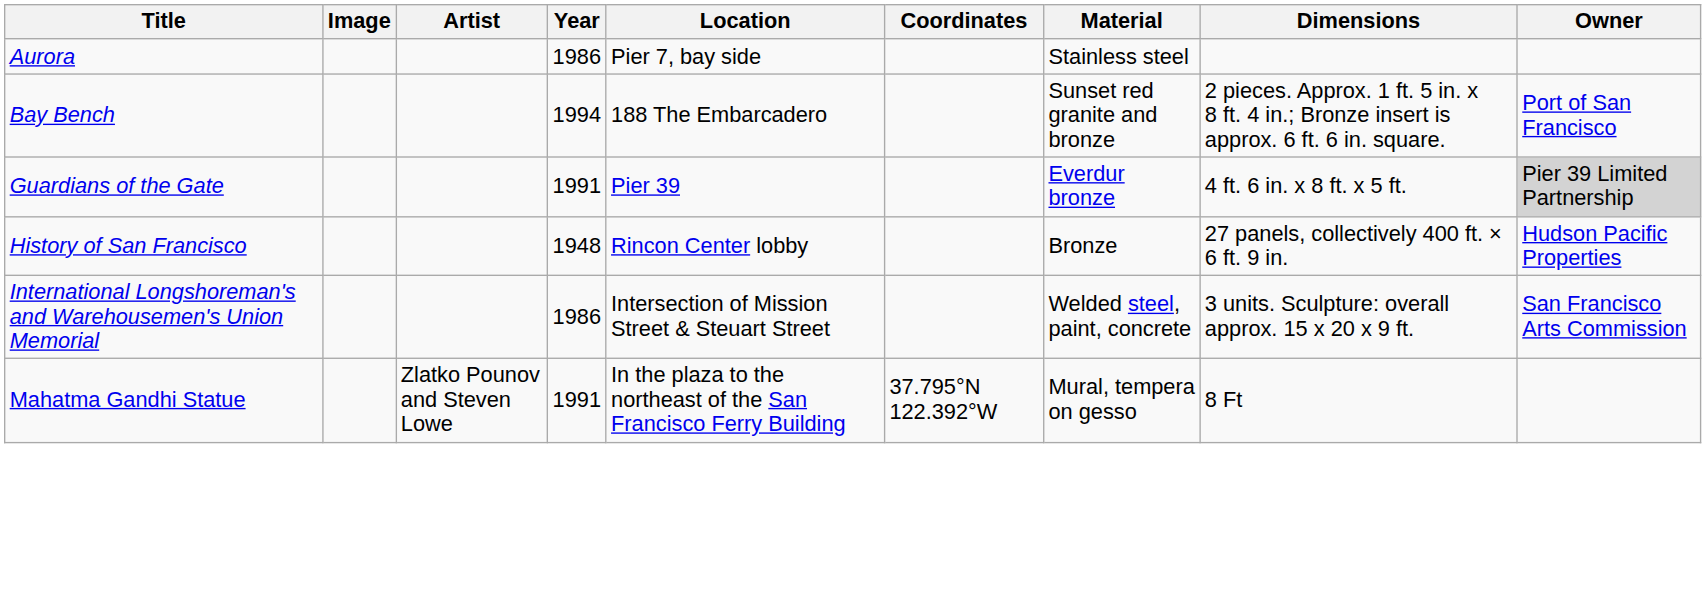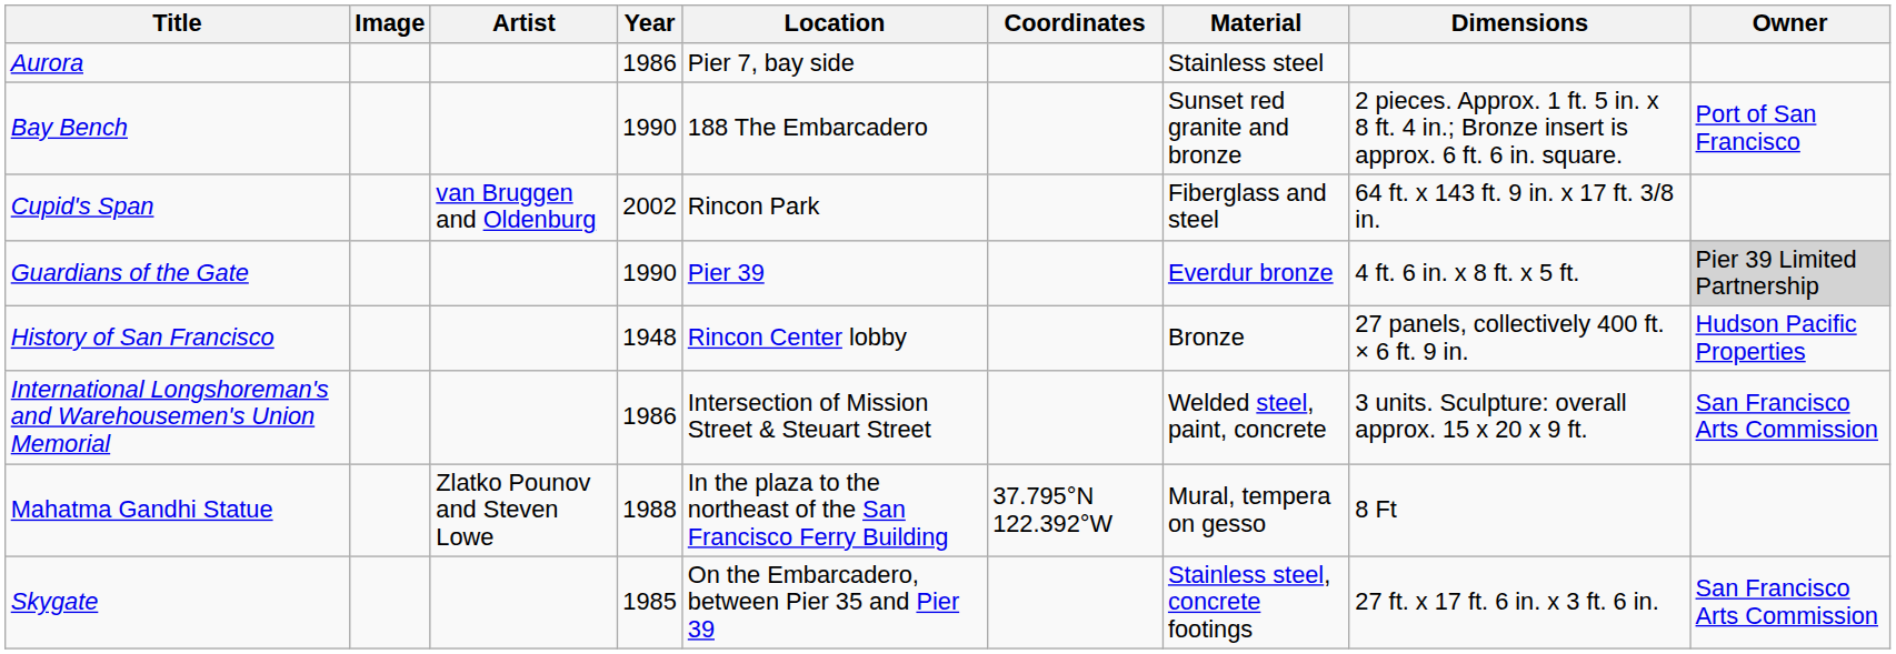Bay Bench | Year: 1994 -> 1990
+ row: Cupid's Span | van Bruggen and Oldenburg | 2002 | Rincon Park | Fiberglass and steel | 64 ft. x 143 ft. 9 in. x 17 ft. 3/8 in.
Guardians of the Gate | Year: 1991 -> 1990
Mahatma Gandhi Statue | Year: 1991 -> 1988
+ row: Skygate | 1985 | On the Embarcadero, between Pier 35 and Pier 39 | Stainless steel, concrete footings | 27 ft. x 17 ft. 6 in. x 3 ft. 6 in. | San Francisco Arts Commission
